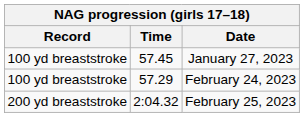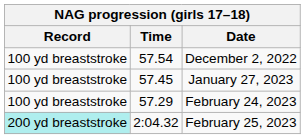+ row: 100 yd breaststroke | 57.54 | December 2, 2022
February 25, 2023 | Record: no background -> paleturquoise background
